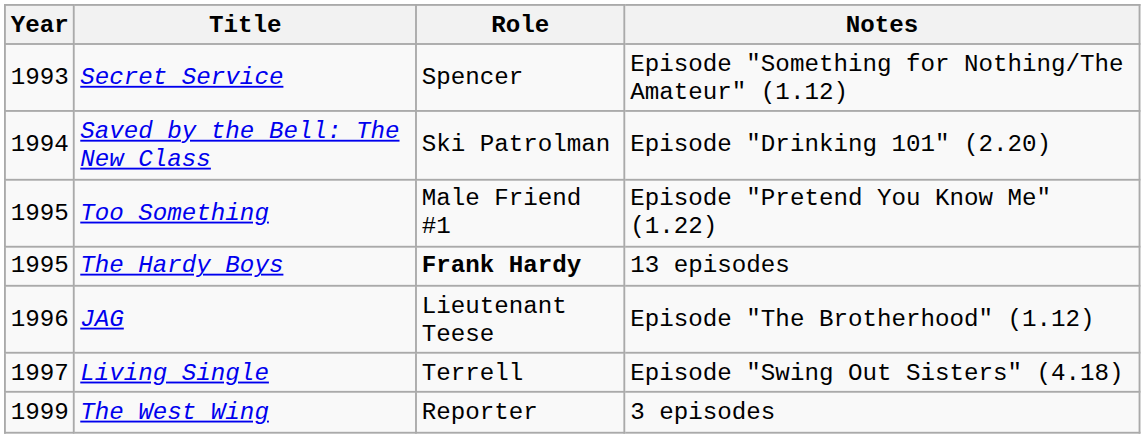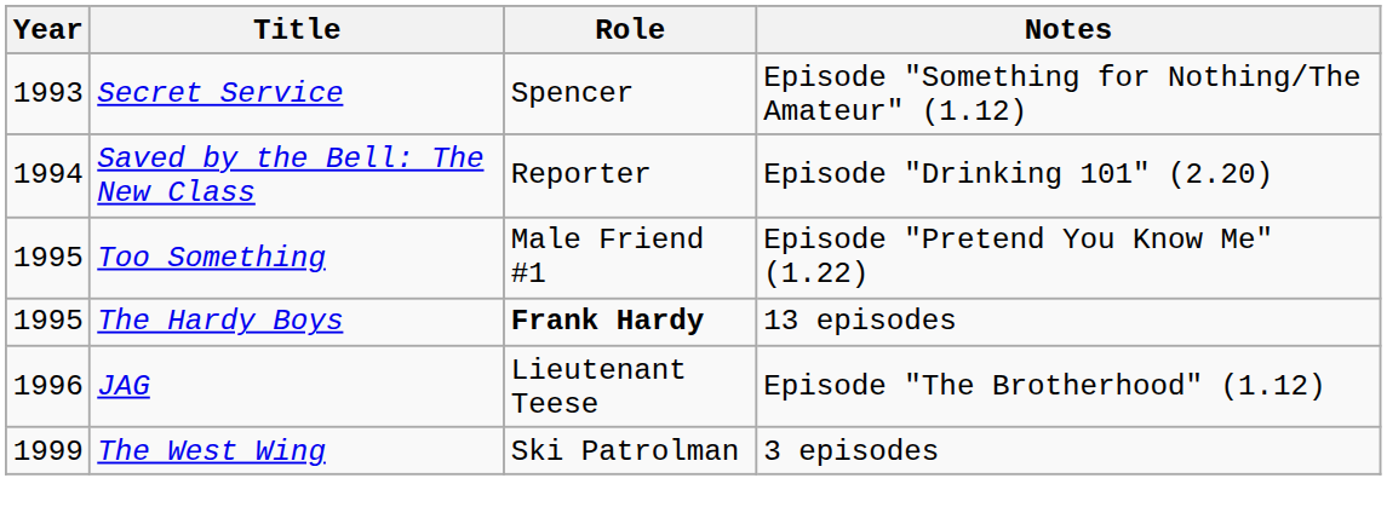Saved by the Bell: The New Class | Role: Ski Patrolman -> Reporter
- row: 1997 | Living Single | Terrell | Episode "Swing Out Sisters" (4.18)
The West Wing | Role: Reporter -> Ski Patrolman
